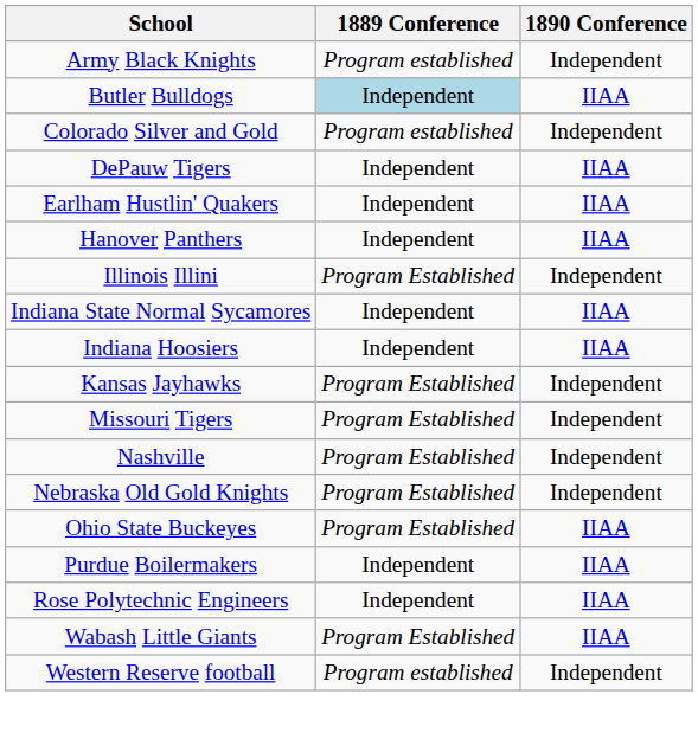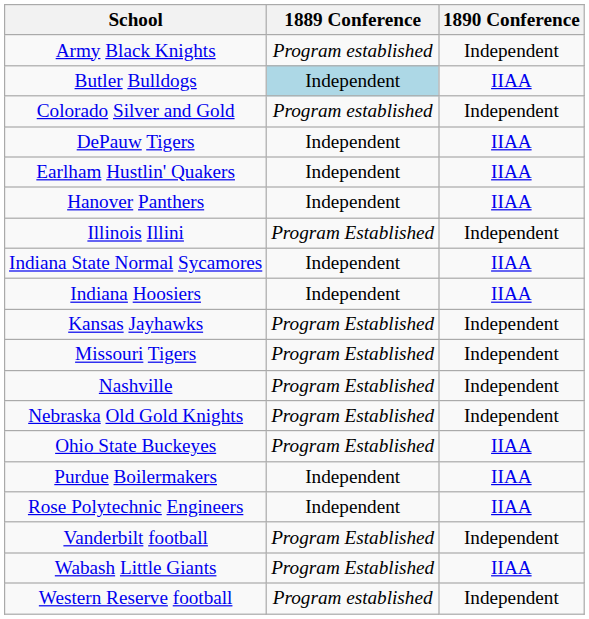+ row: Vanderbilt football | Program Established | Independent
